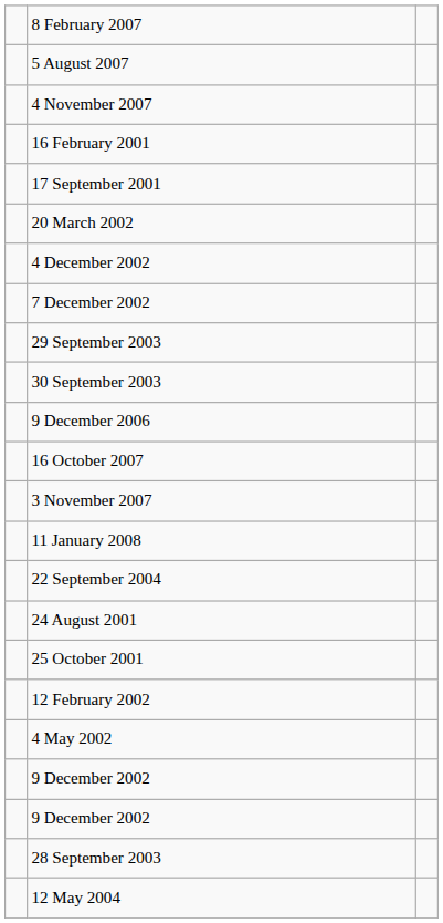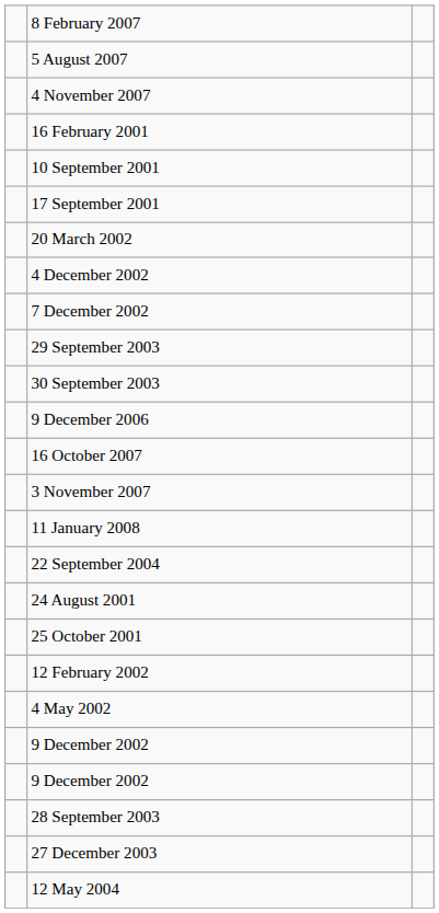+ row: 10 September 2001
+ row: 27 December 2003
